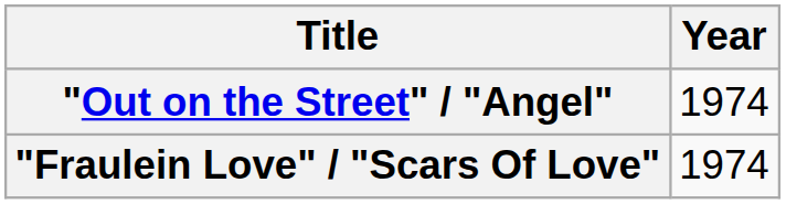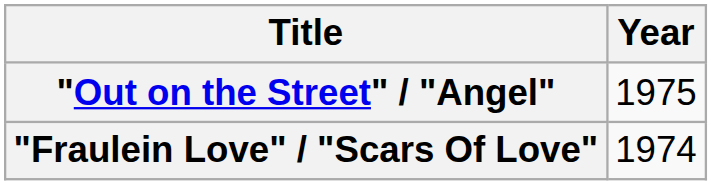"Out on the Street" / "Angel" | Year: 1974 -> 1975
